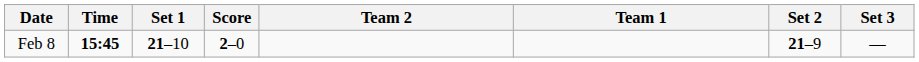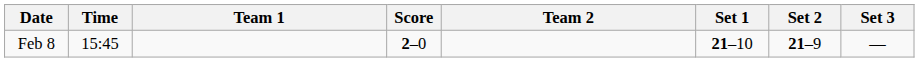columns swapped: Team 1 <-> Set 1
Feb 8 | Time: bold -> normal
